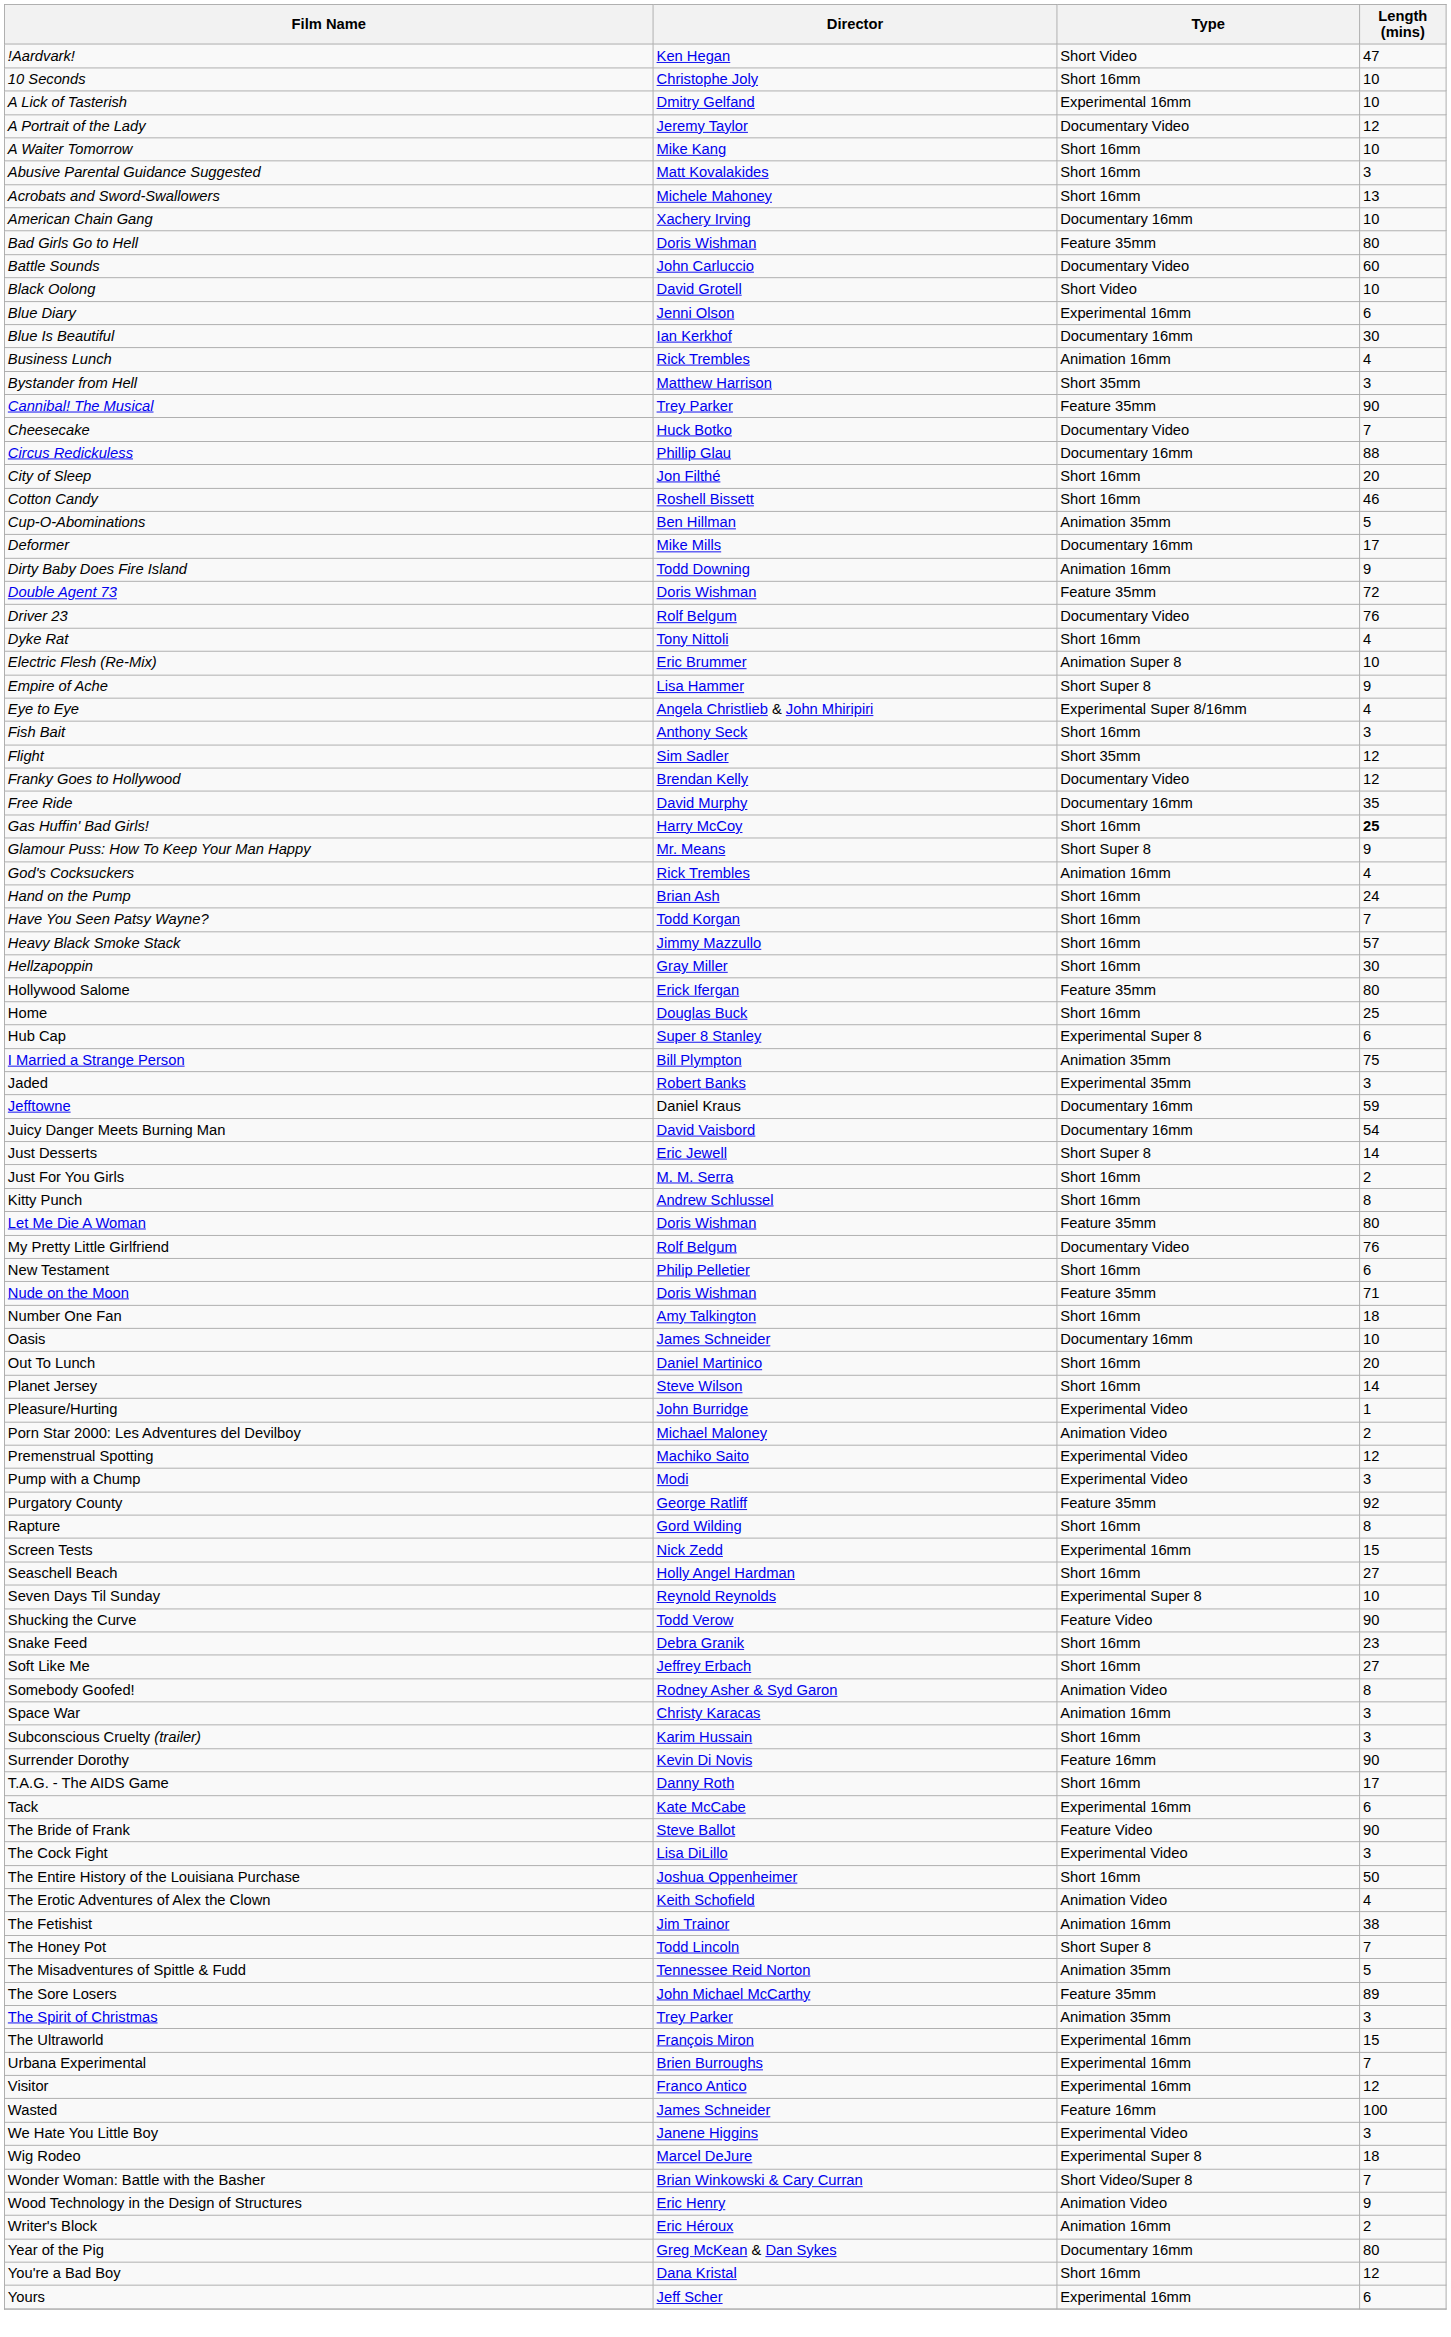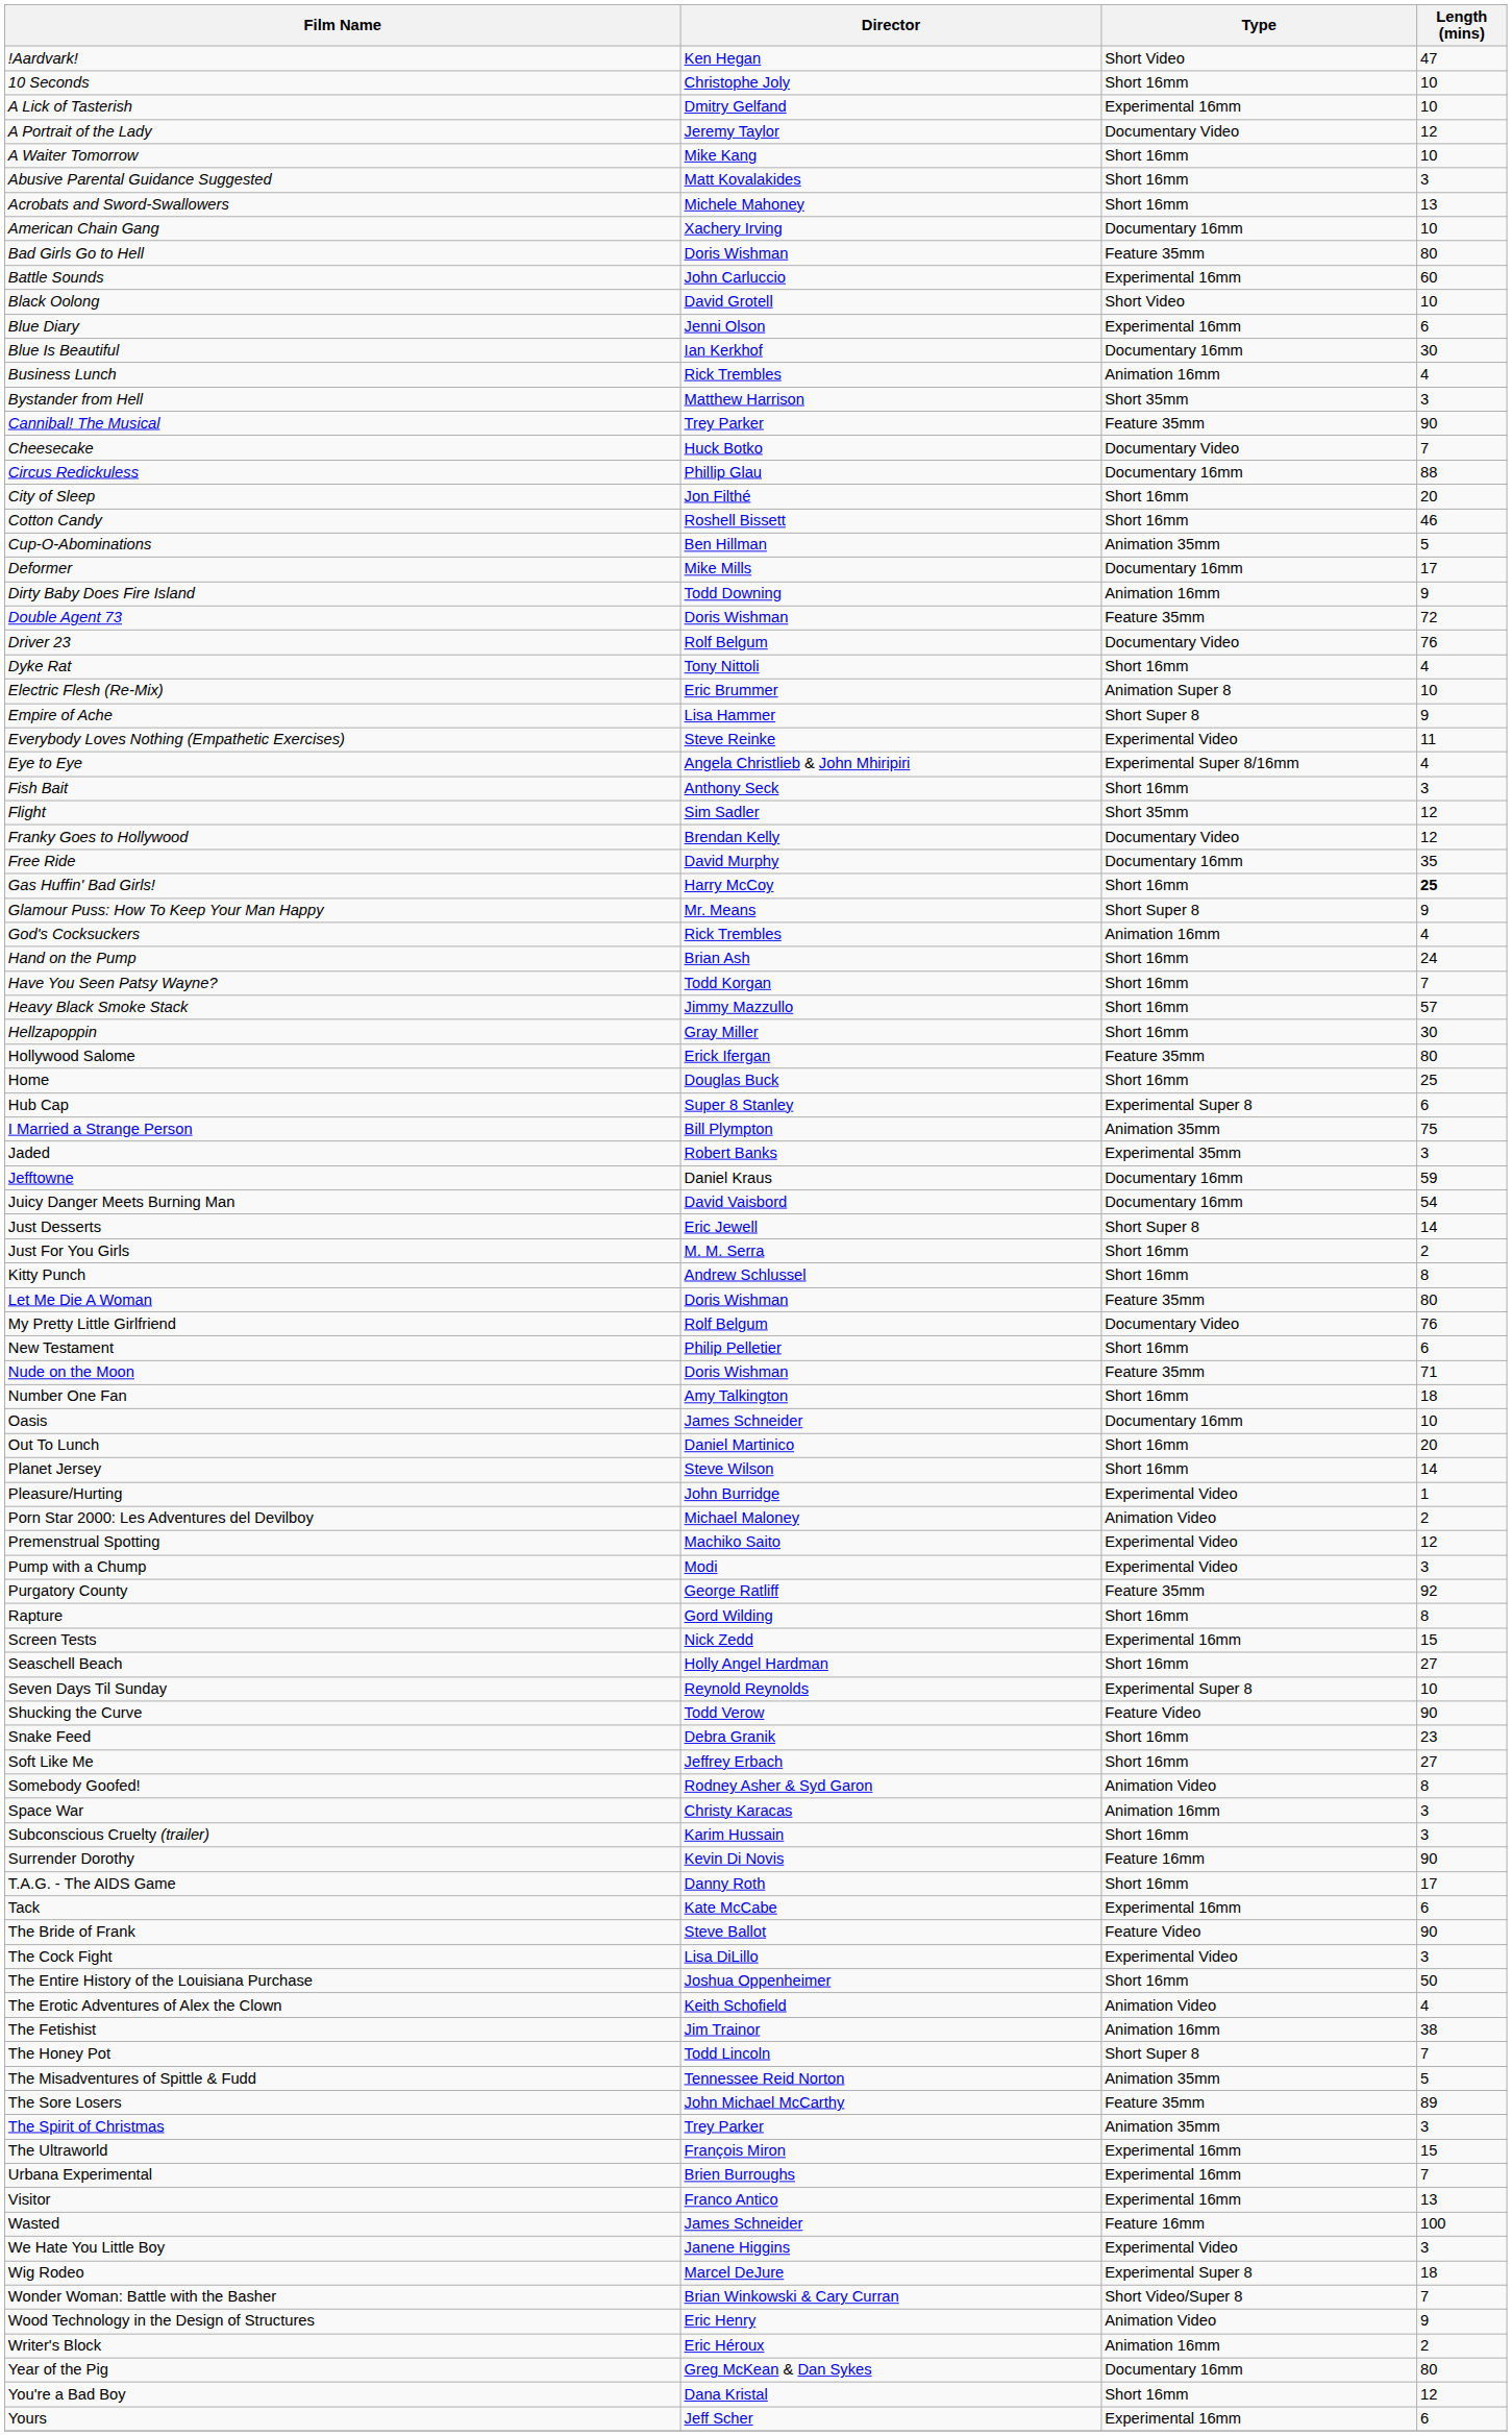Battle Sounds | Type: Documentary Video -> Experimental 16mm
+ row: Everybody Loves Nothing (Empathetic Exercises) | Steve Reinke | Experimental Video | 11
Visitor | Length (mins): 12 -> 13
